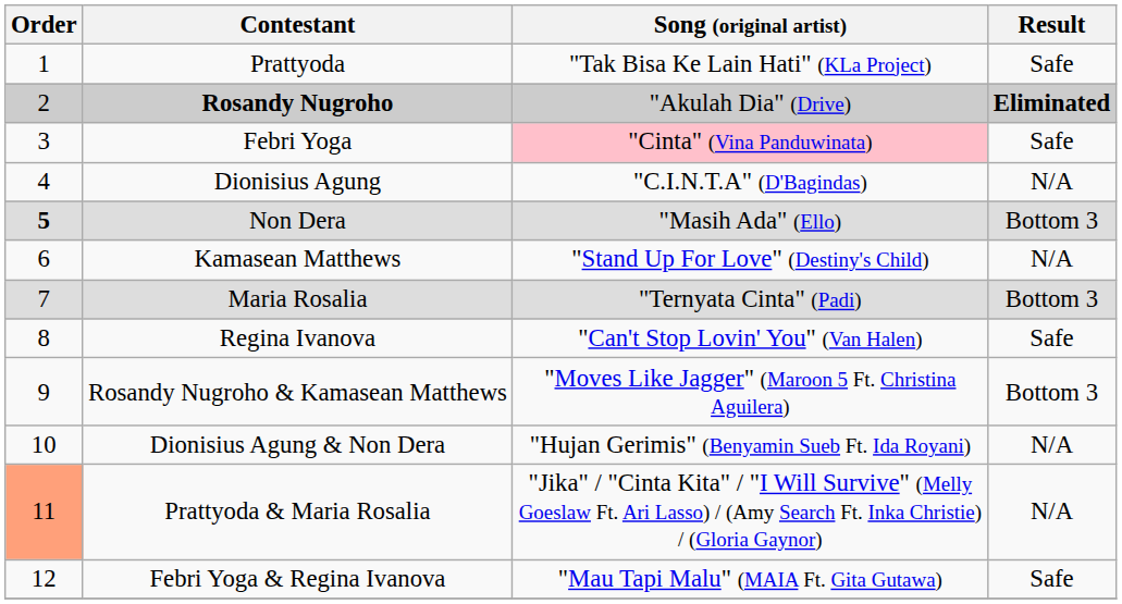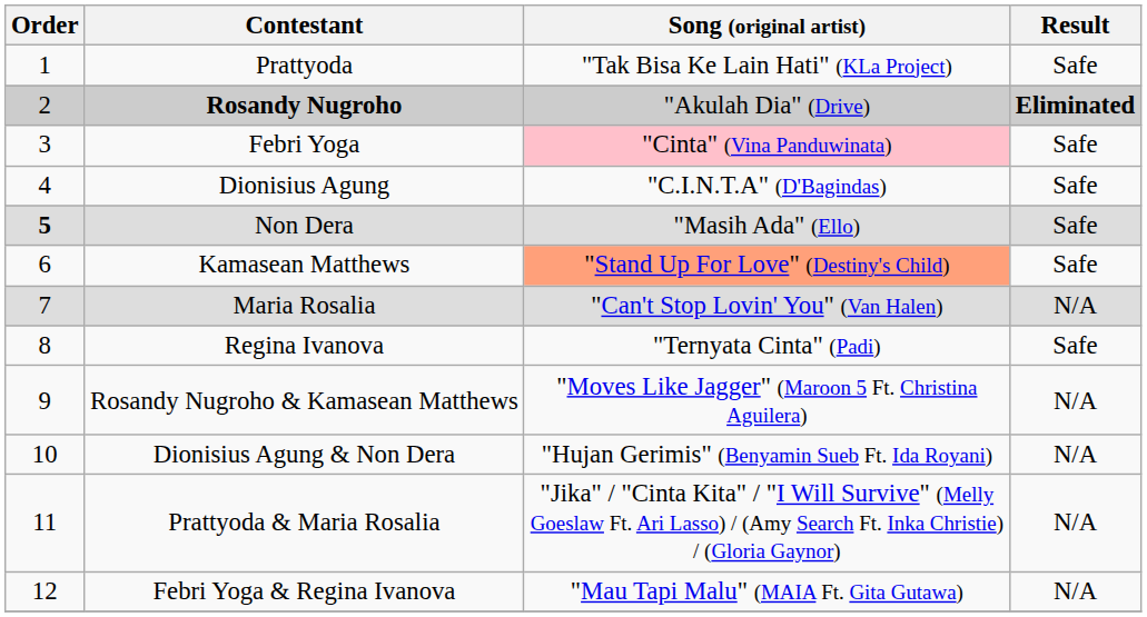Dionisius Agung | Result: N/A -> Safe
Non Dera | Result: Bottom 3 -> Safe
Kamasean Matthews | Song (original artist): no background -> lightsalmon background
Kamasean Matthews | Result: N/A -> Safe
Maria Rosalia | Song (original artist): "Ternyata Cinta" (Padi) -> "Can't Stop Lovin' You" (Van Halen)
Maria Rosalia | Result: Bottom 3 -> N/A
Regina Ivanova | Song (original artist): "Can't Stop Lovin' You" (Van Halen) -> "Ternyata Cinta" (Padi)
Rosandy Nugroho & Kamasean Matthews | Result: Bottom 3 -> N/A
Prattyoda & Maria Rosalia | Order: lightsalmon background -> no background
Febri Yoga & Regina Ivanova | Result: Safe -> N/A
